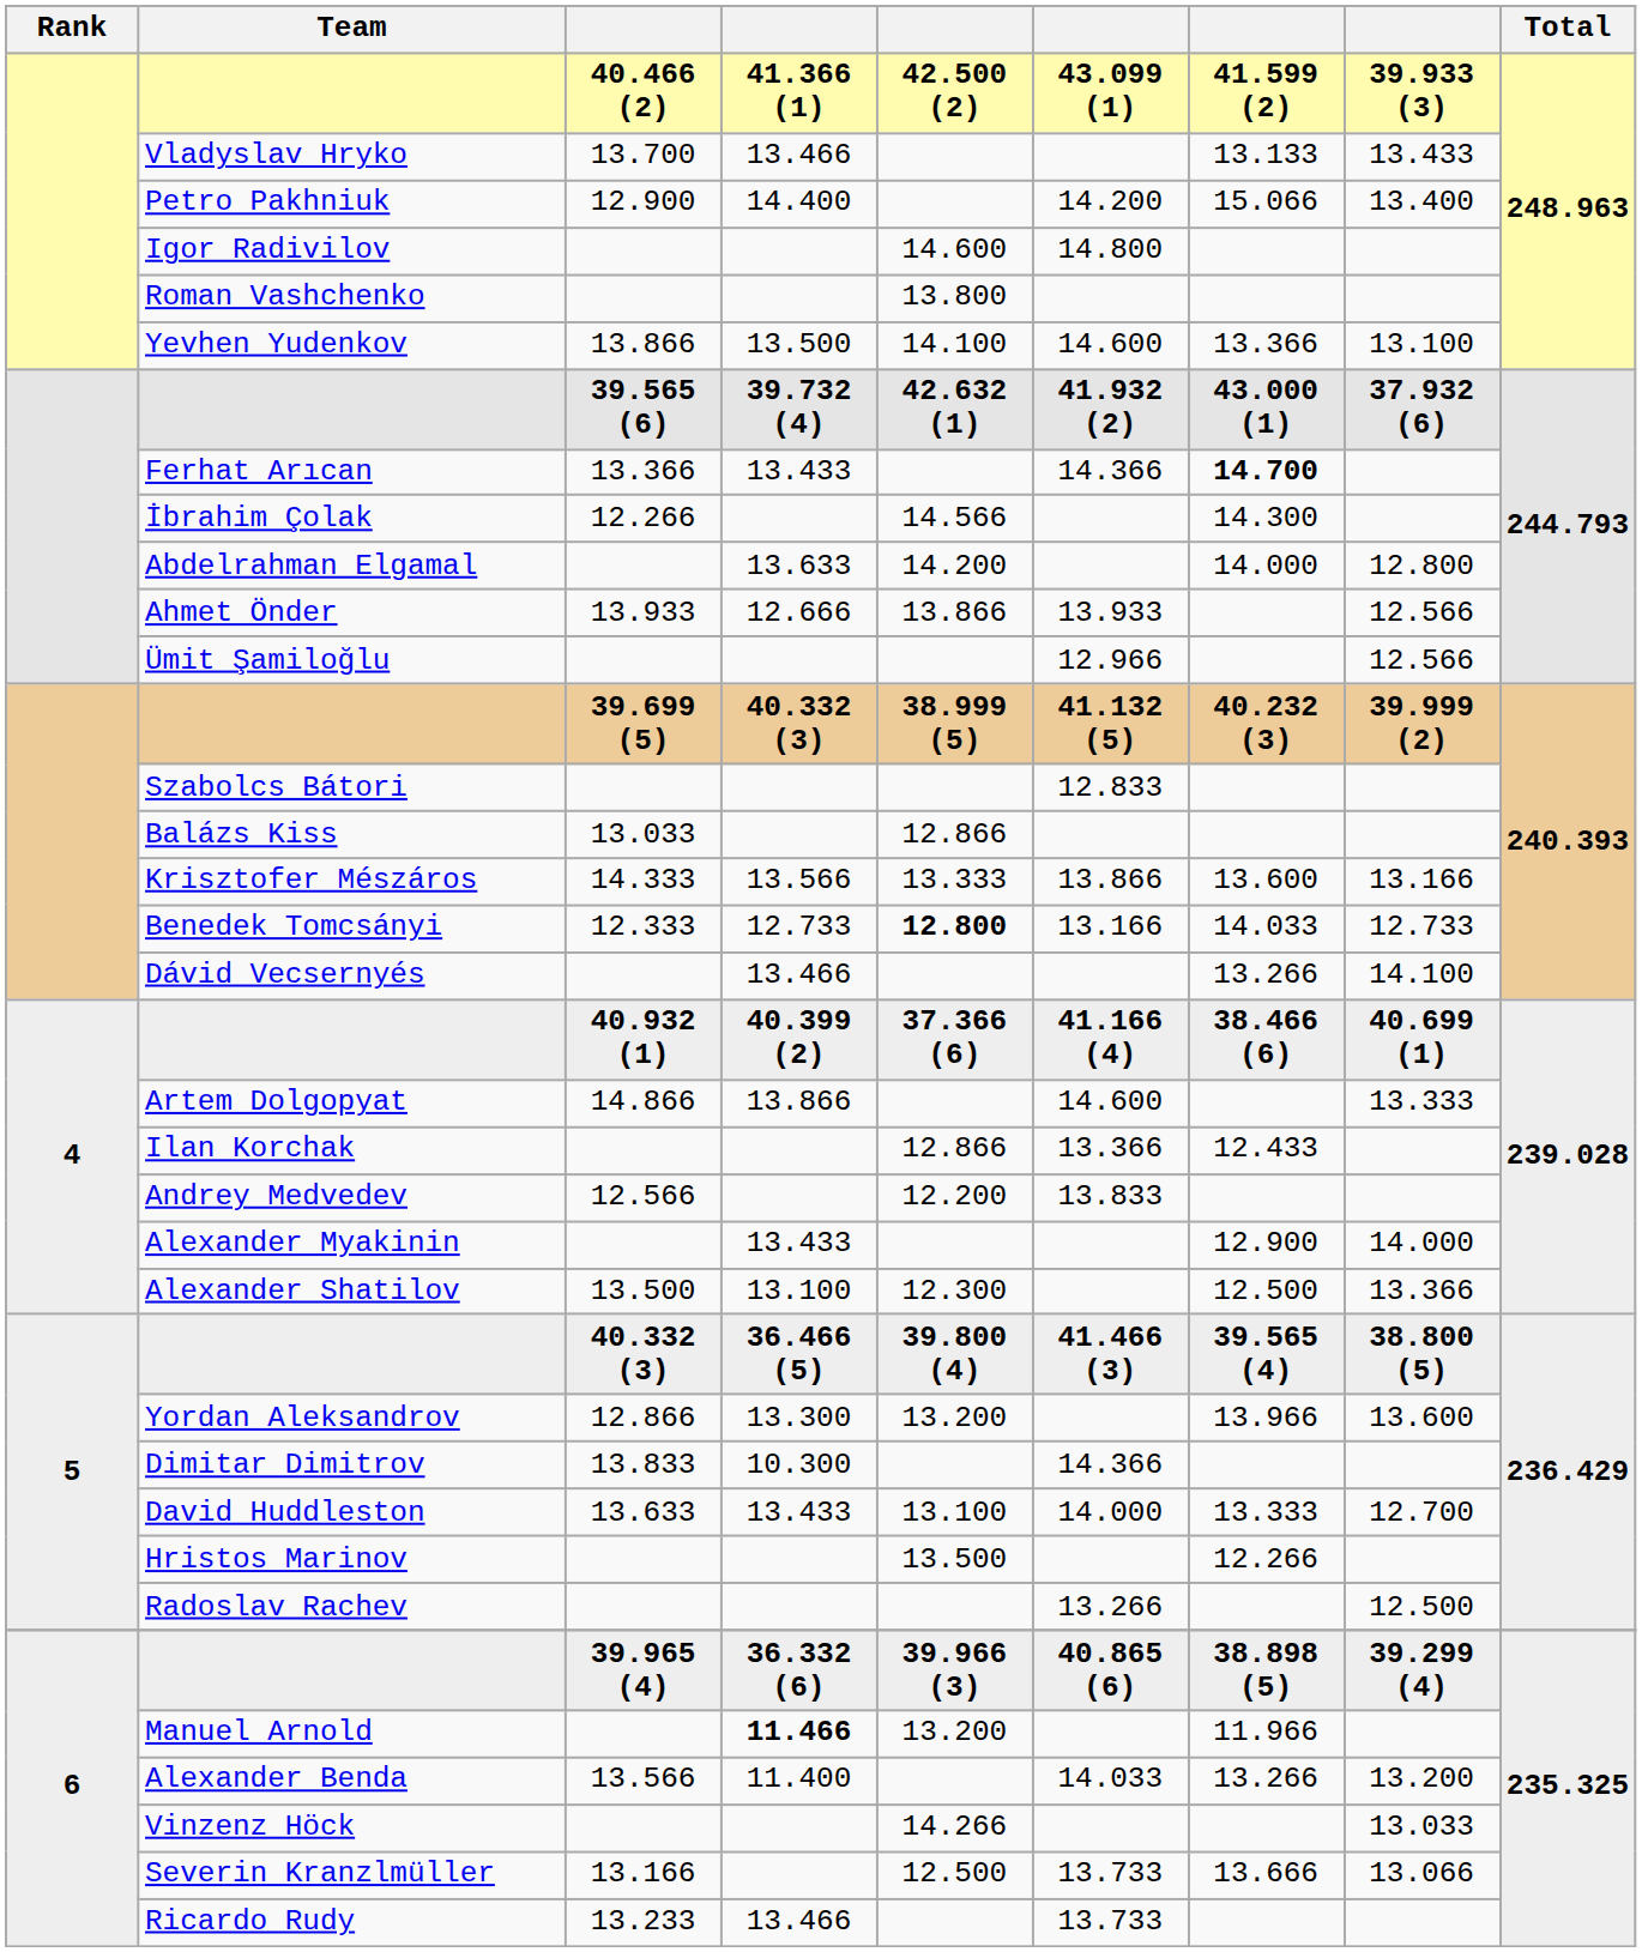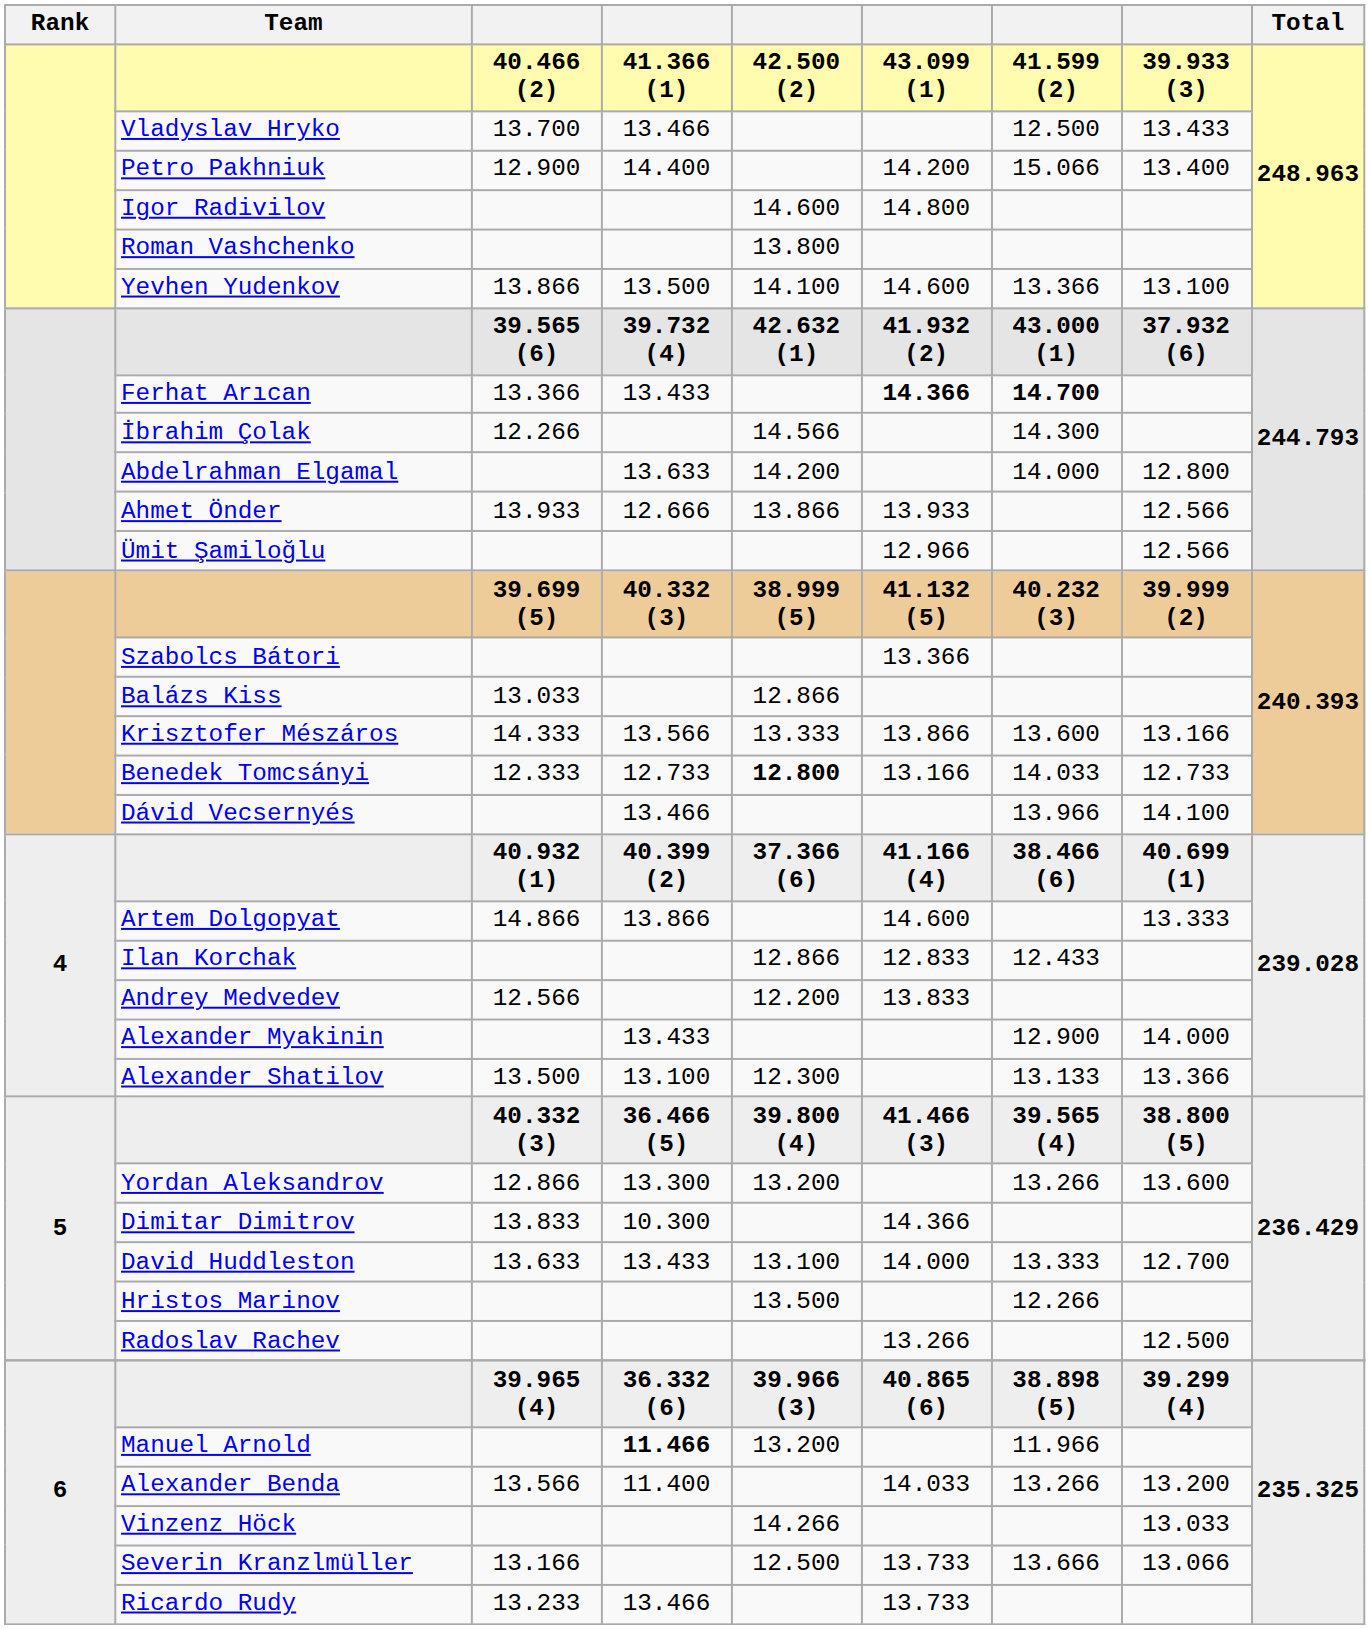Vladyslav Hryko | column 7: 13.133 -> 12.500
Ferhat Arıcan | column 6: normal -> bold
Szabolcs Bátori | column 6: 12.833 -> 13.366
Dávid Vecsernyés | column 7: 13.266 -> 13.966
Ilan Korchak | column 6: 13.366 -> 12.833
Alexander Shatilov | column 7: 12.500 -> 13.133
Yordan Aleksandrov | column 7: 13.966 -> 13.266
